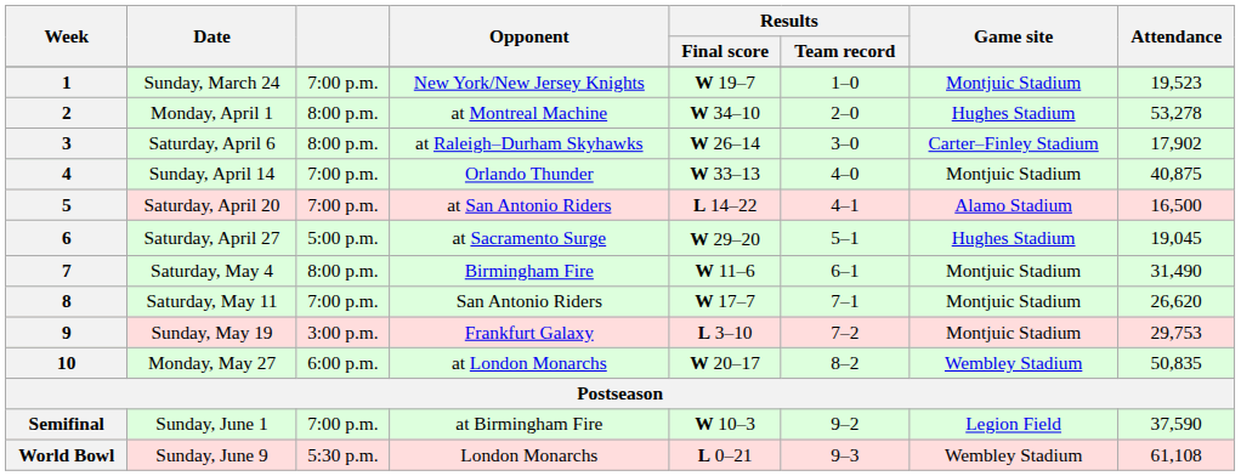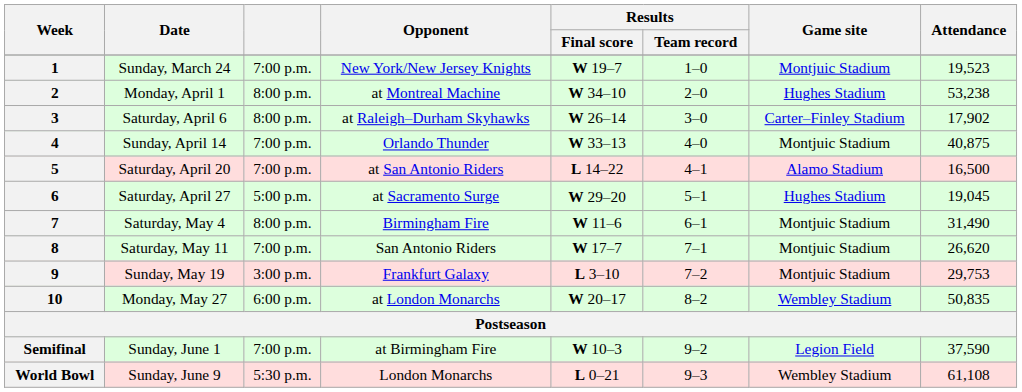2 | Attendance: 53,278 -> 53,238
